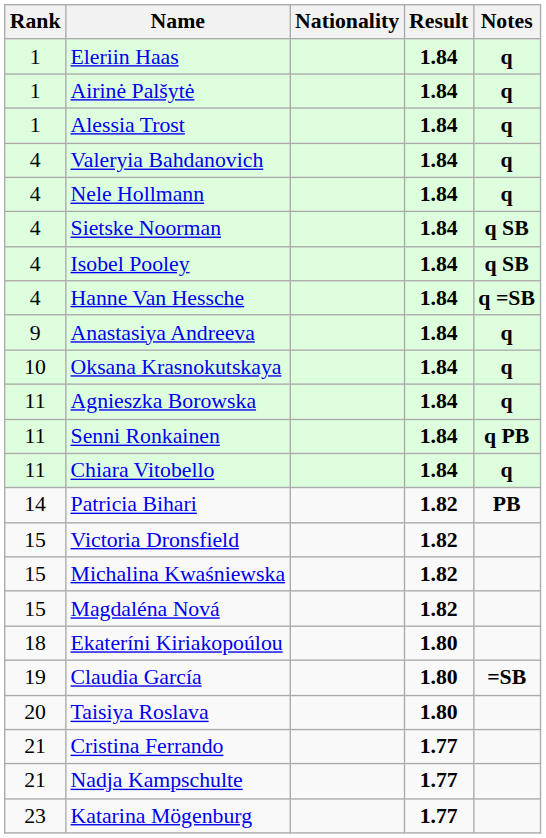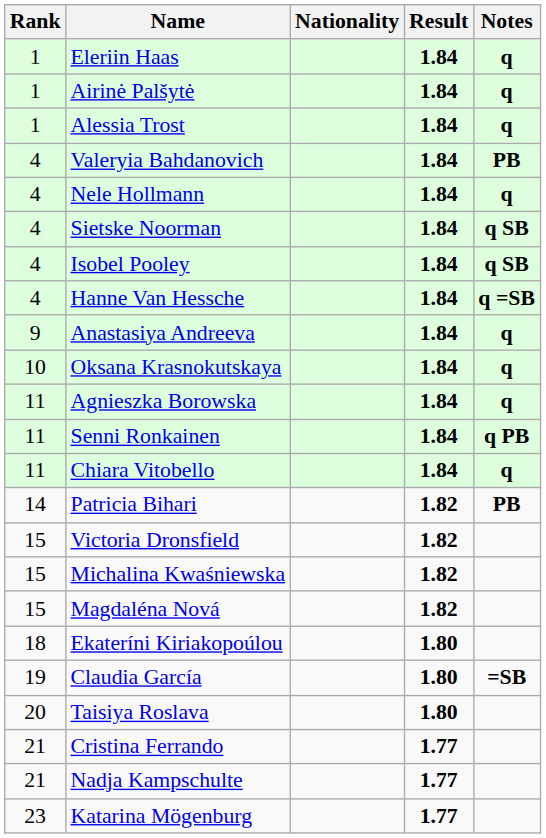Valeryia Bahdanovich | Notes: q -> PB
